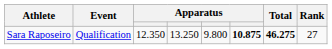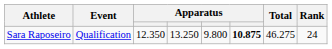Sara Raposeiro | Total: bold -> normal
Sara Raposeiro | Rank: 27 -> 24
